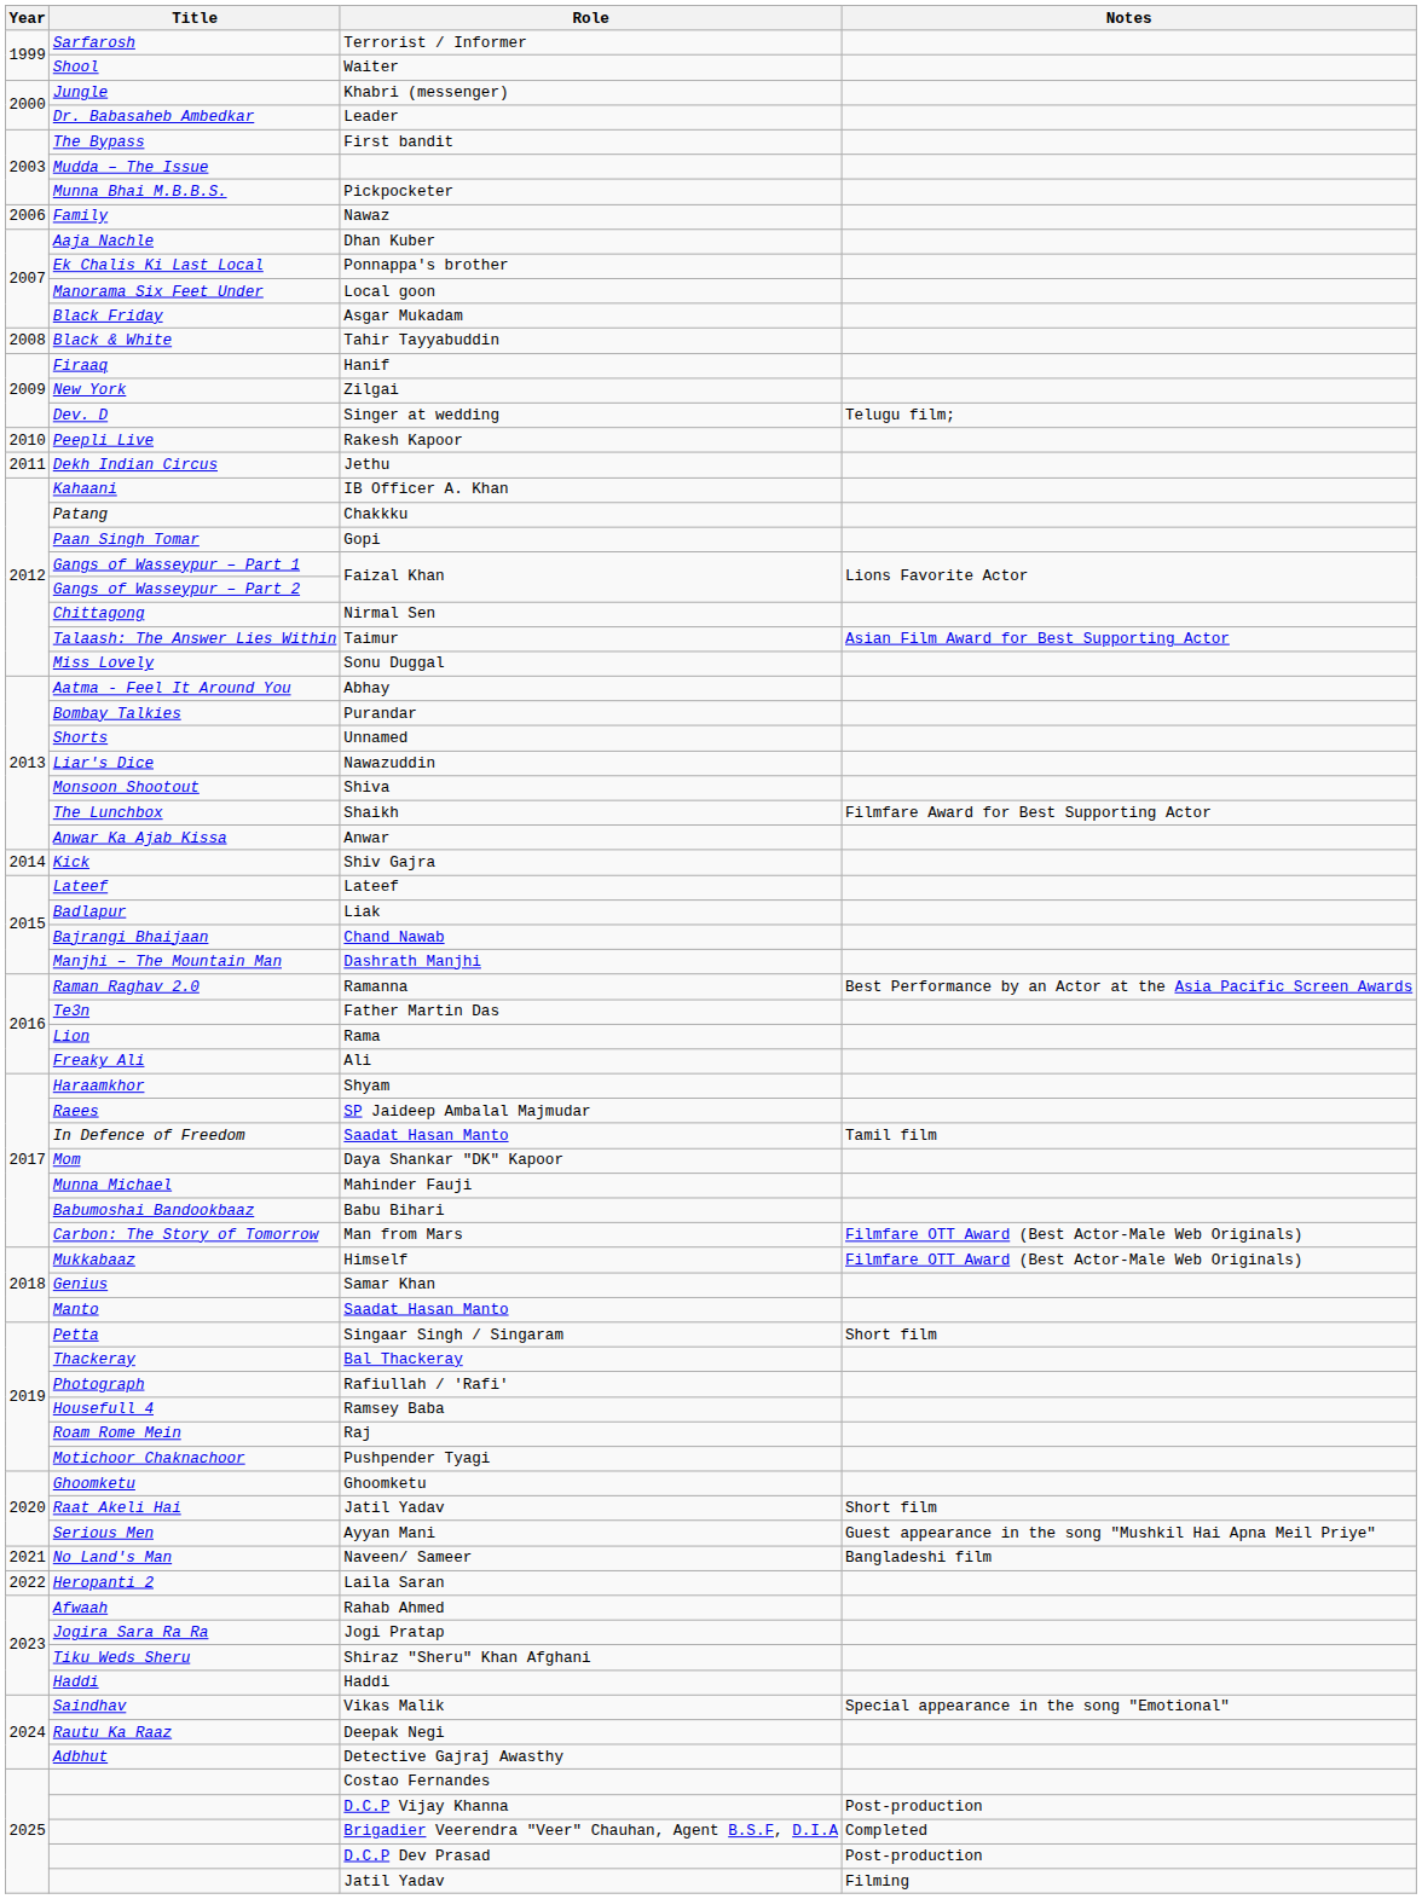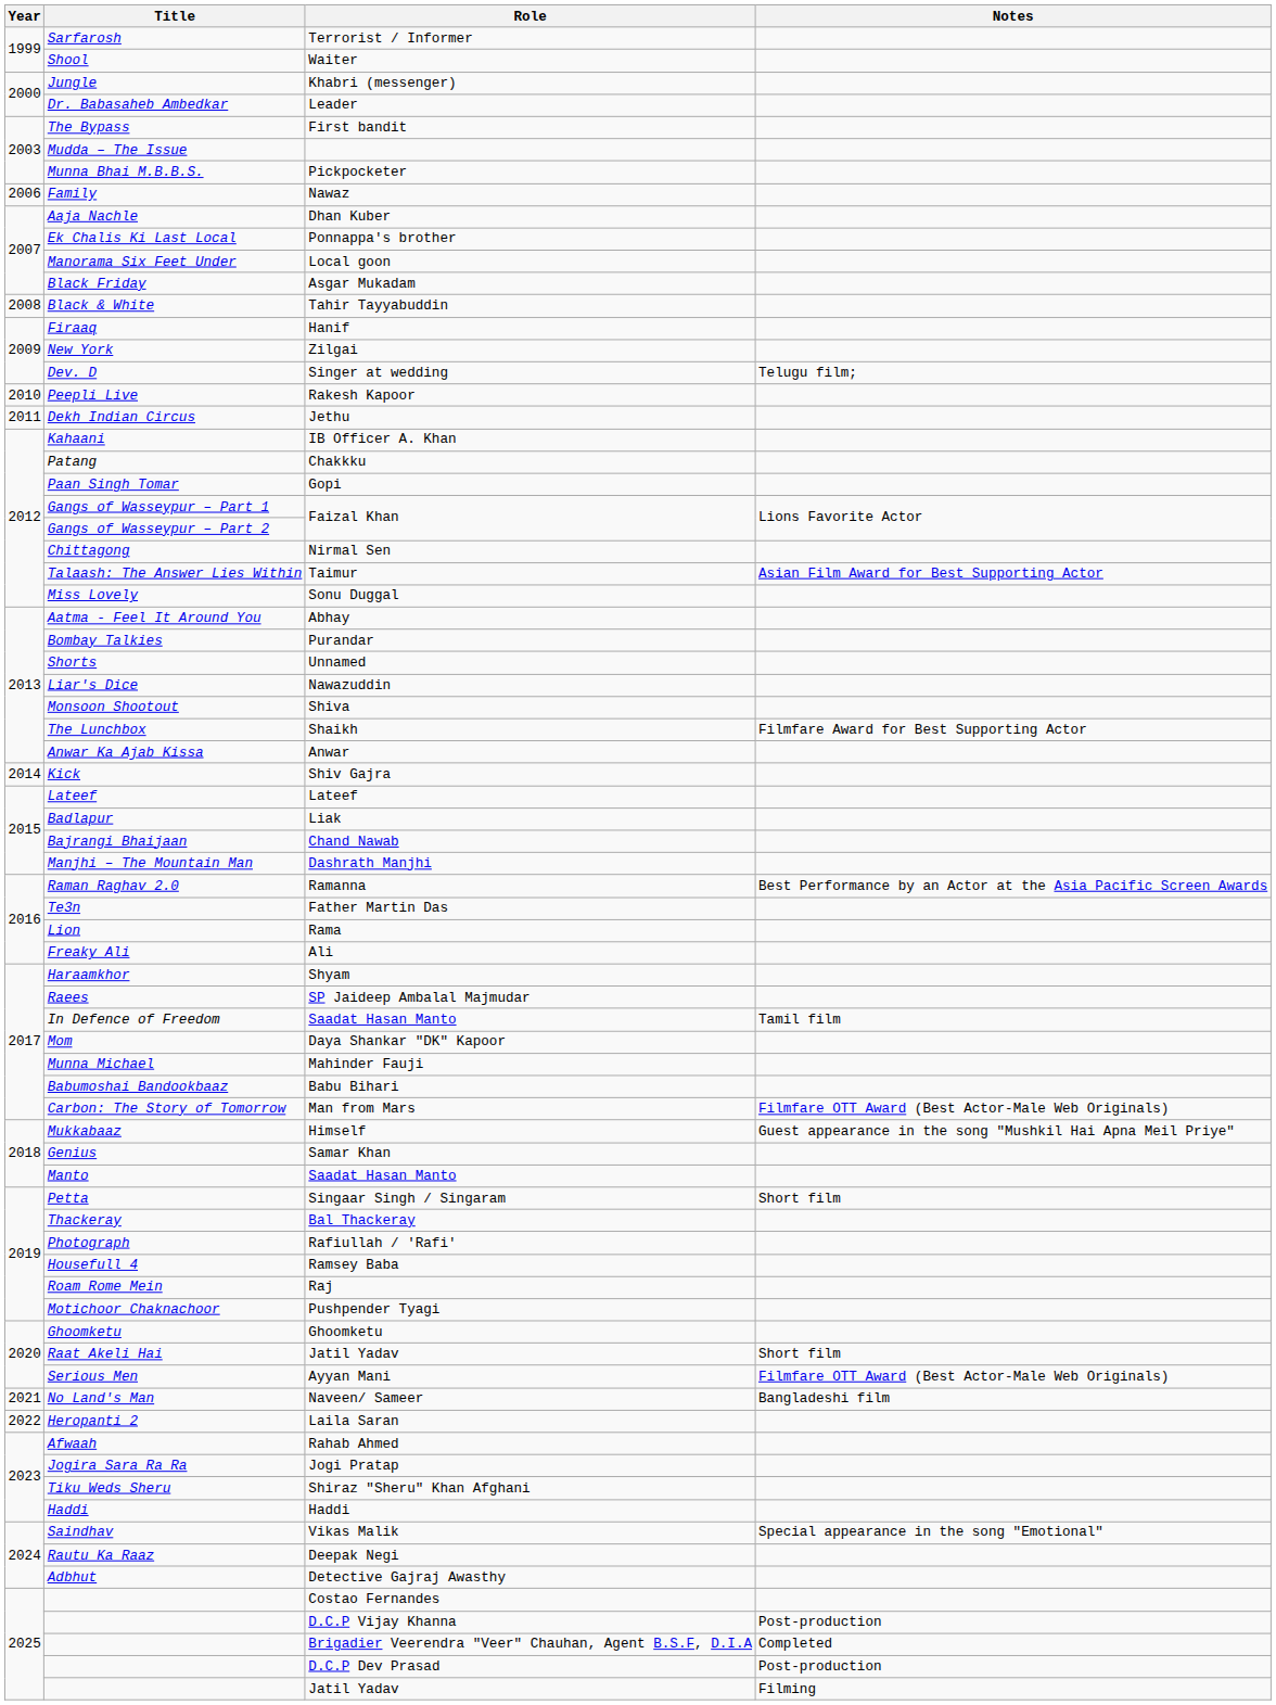Himself | Notes: Filmfare OTT Award (Best Actor-Male Web Originals) -> Guest appearance in the song "Mushkil Hai Apna Meil Priye"
Ayyan Mani | Notes: Guest appearance in the song "Mushkil Hai Apna Meil Priye" -> Filmfare OTT Award (Best Actor-Male Web Originals)
